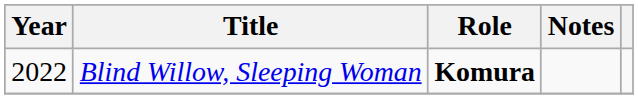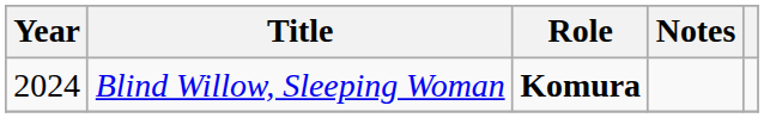Blind Willow, Sleeping Woman | Year: 2022 -> 2024
